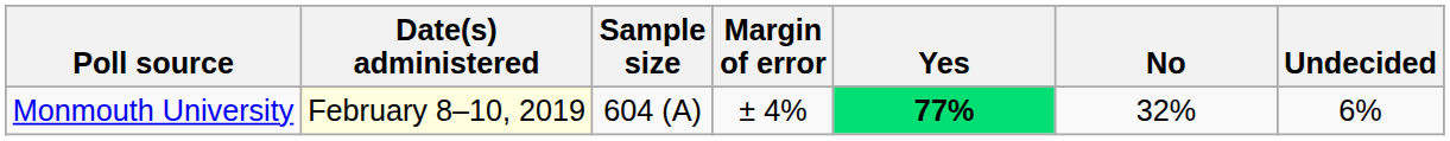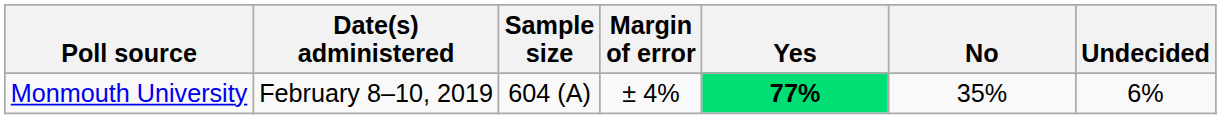Monmouth University | Date(s) administered: lightyellow background -> no background
Monmouth University | No: 32% -> 35%
